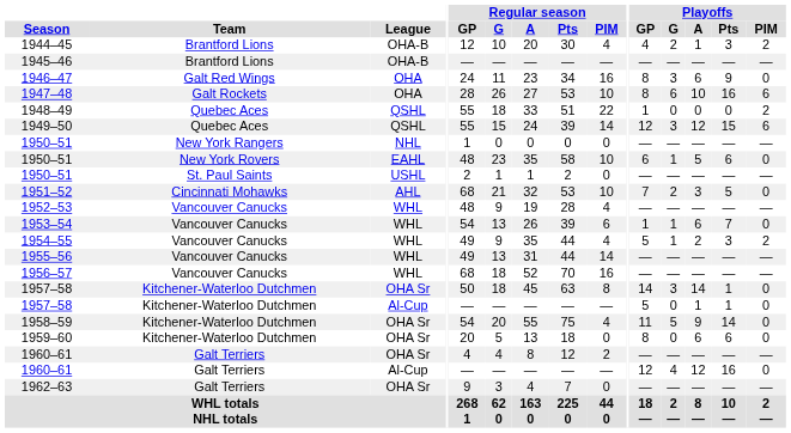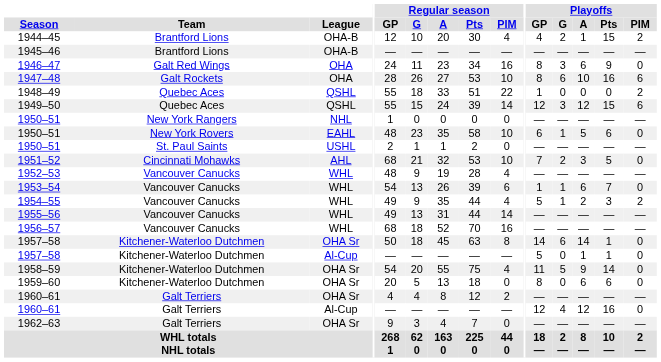1944–45 | Playoffs / Pts: 3 -> 15
1957–58 / OHA Sr | Playoffs / G: 3 -> 6
